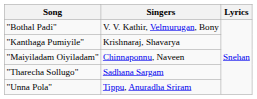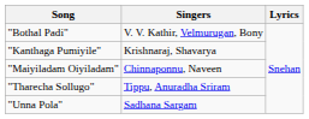"Tharecha Sollugo" | Singers: Sadhana Sargam -> Tippu, Anuradha Sriram
"Unna Pola" | Singers: Tippu, Anuradha Sriram -> Sadhana Sargam
